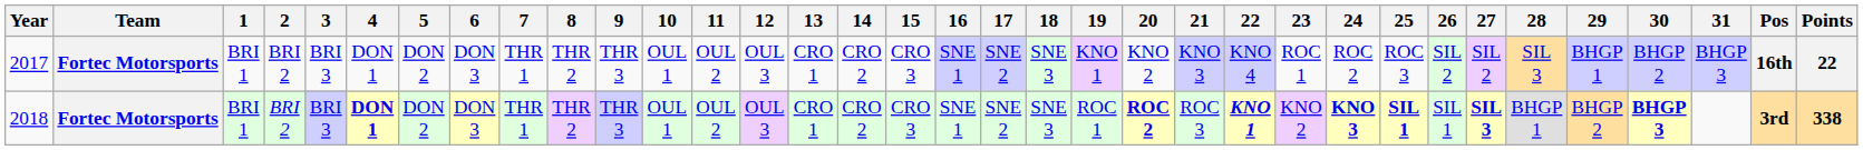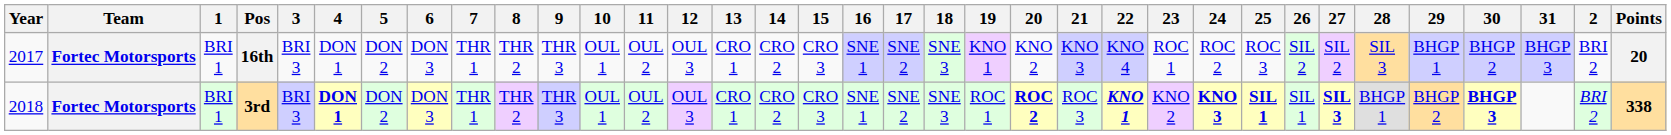columns swapped: 2 <-> Pos
2017 | Points: 22 -> 20
